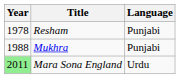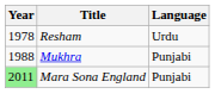Resham | Language: Punjabi -> Urdu
Mara Sona England | Language: Urdu -> Punjabi
